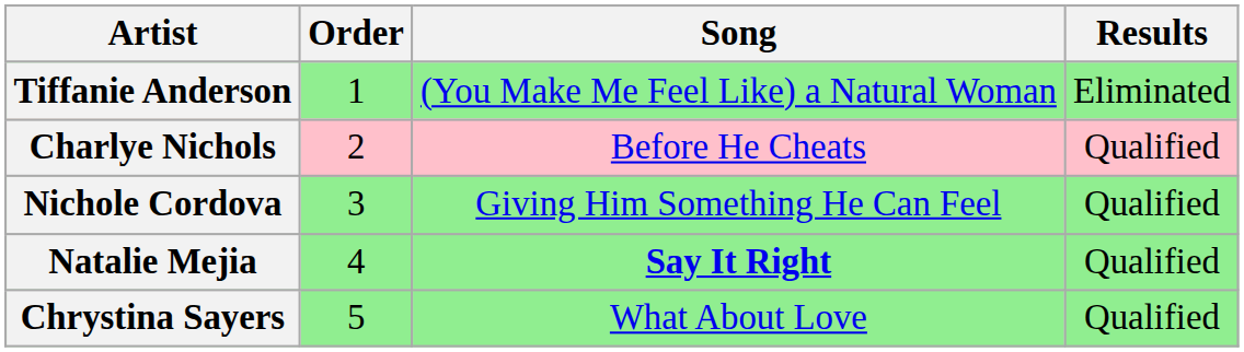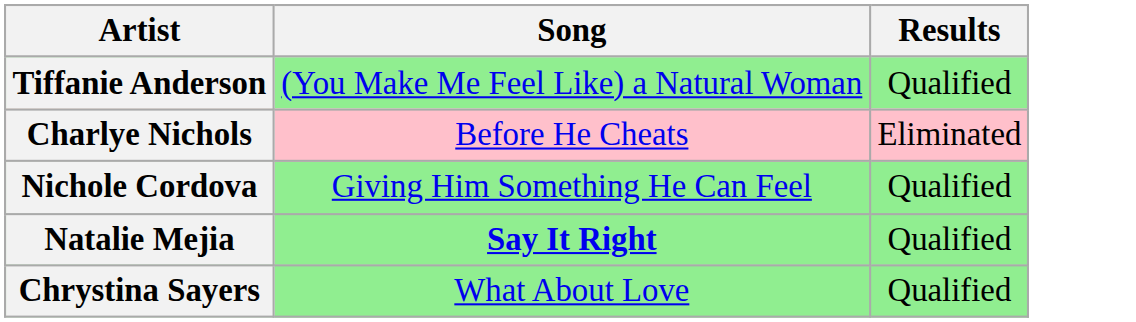- column: Order | 1 | 2 | 3 | 4 | 5
Tiffanie Anderson | Results: Eliminated -> Qualified
Charlye Nichols | Results: Qualified -> Eliminated
